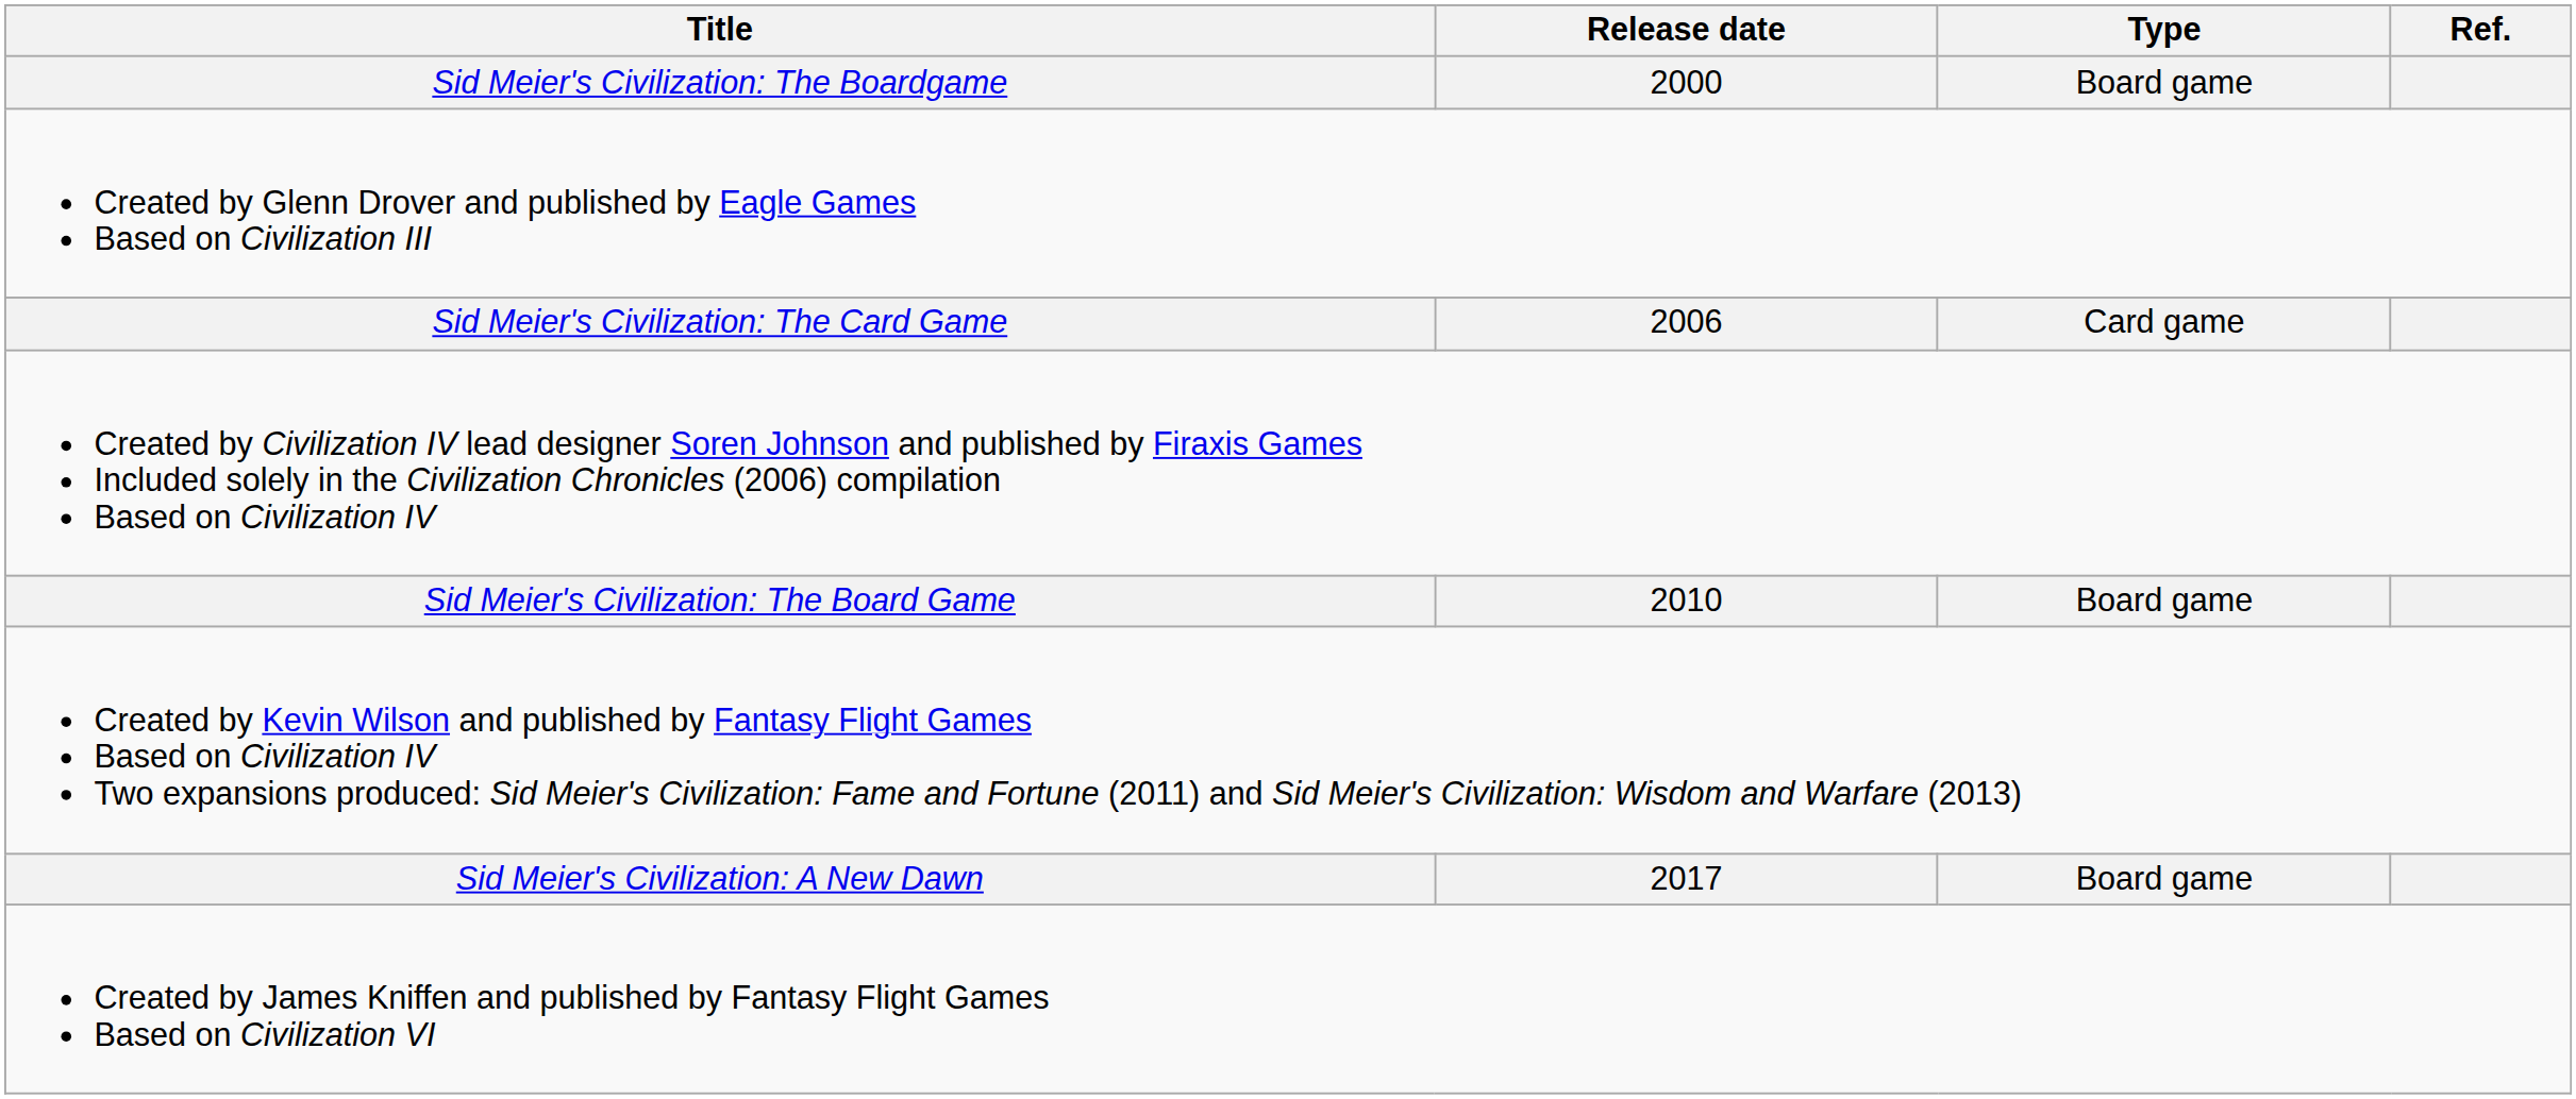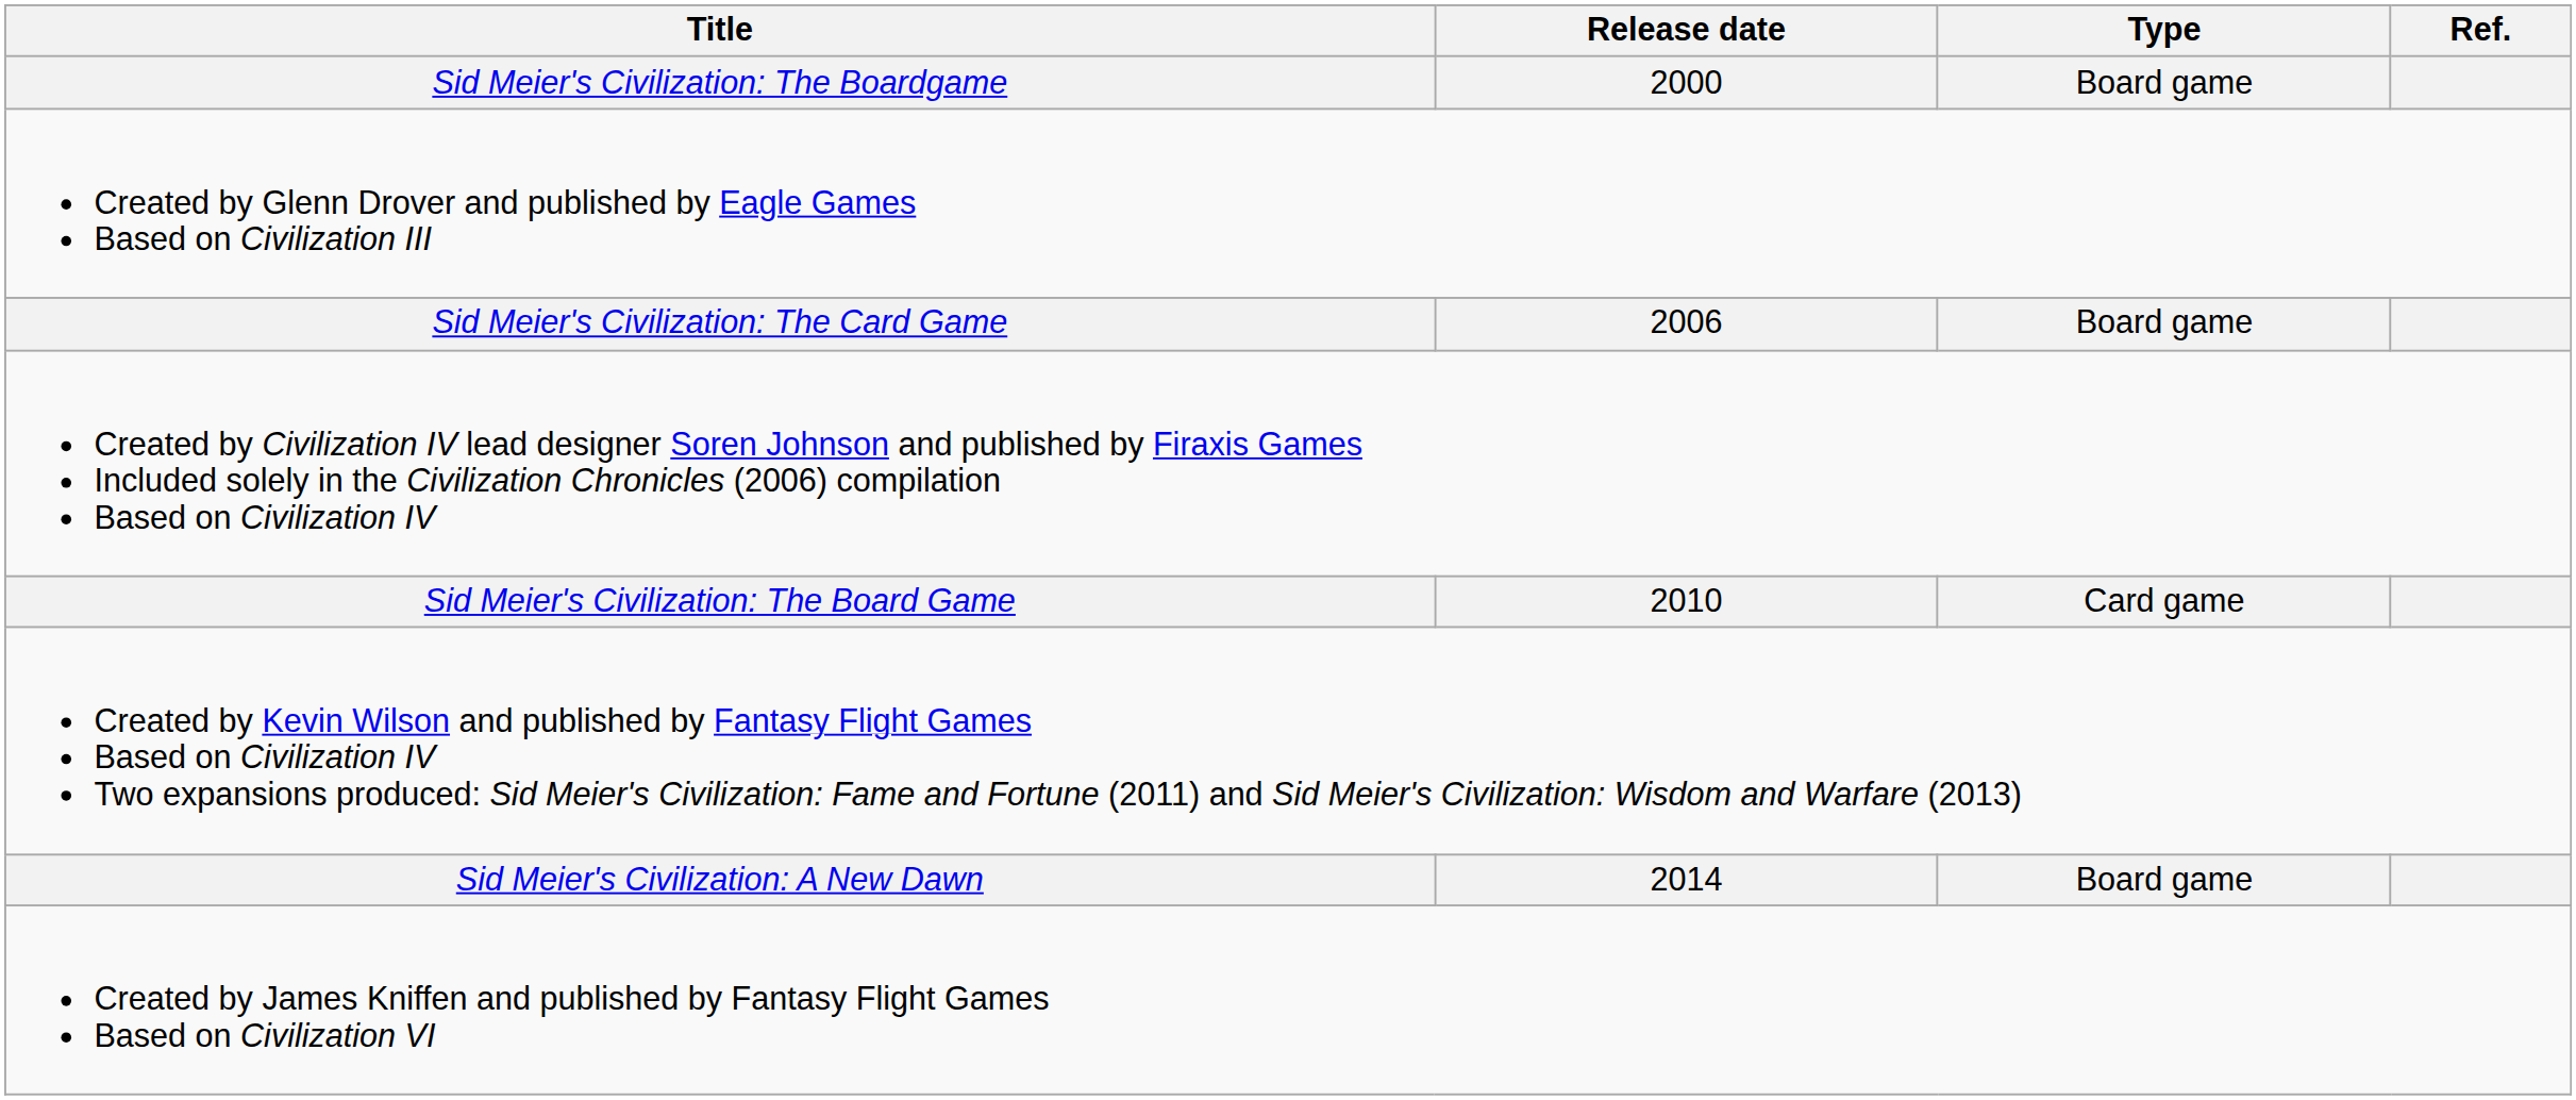Sid Meier's Civilization: The Card Game | Type: Card game -> Board game
Sid Meier's Civilization: The Board Game | Type: Board game -> Card game
Sid Meier's Civilization: A New Dawn | Release date: 2017 -> 2014
